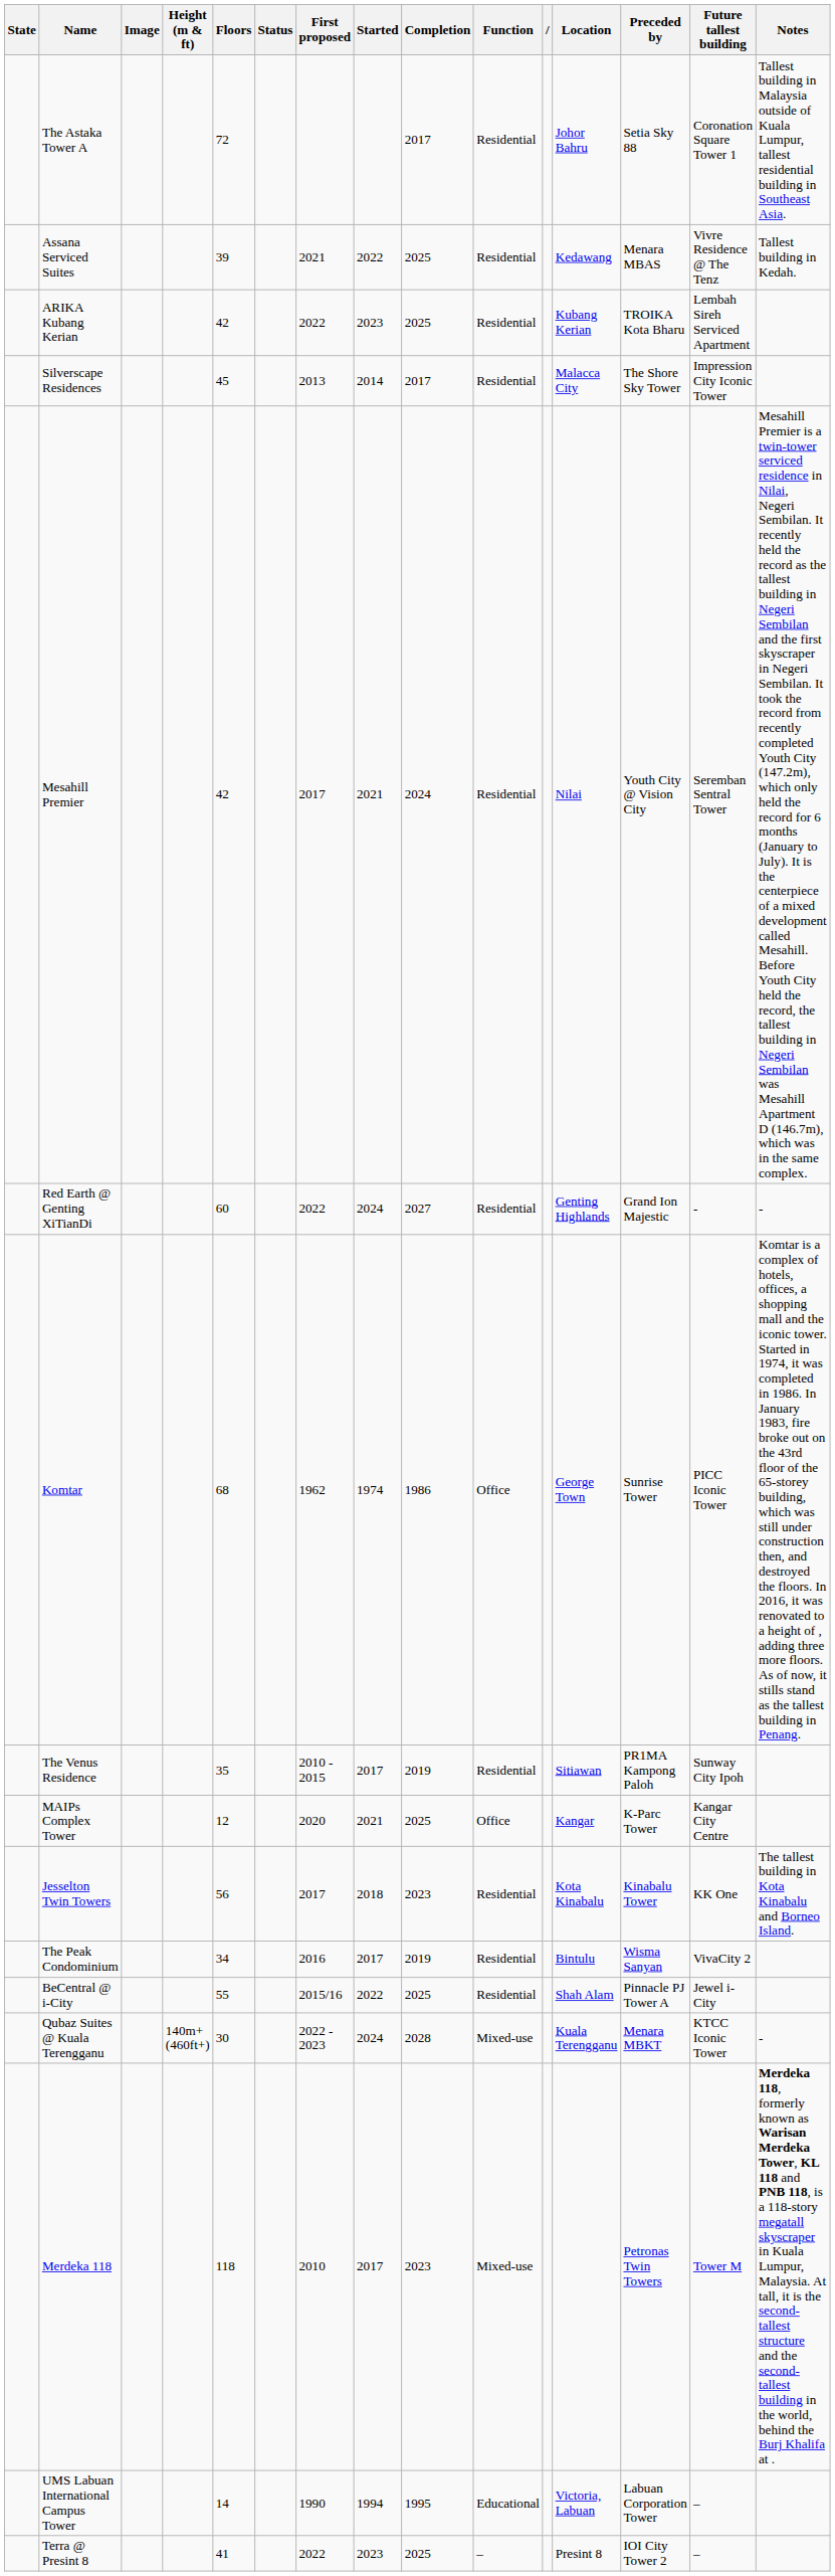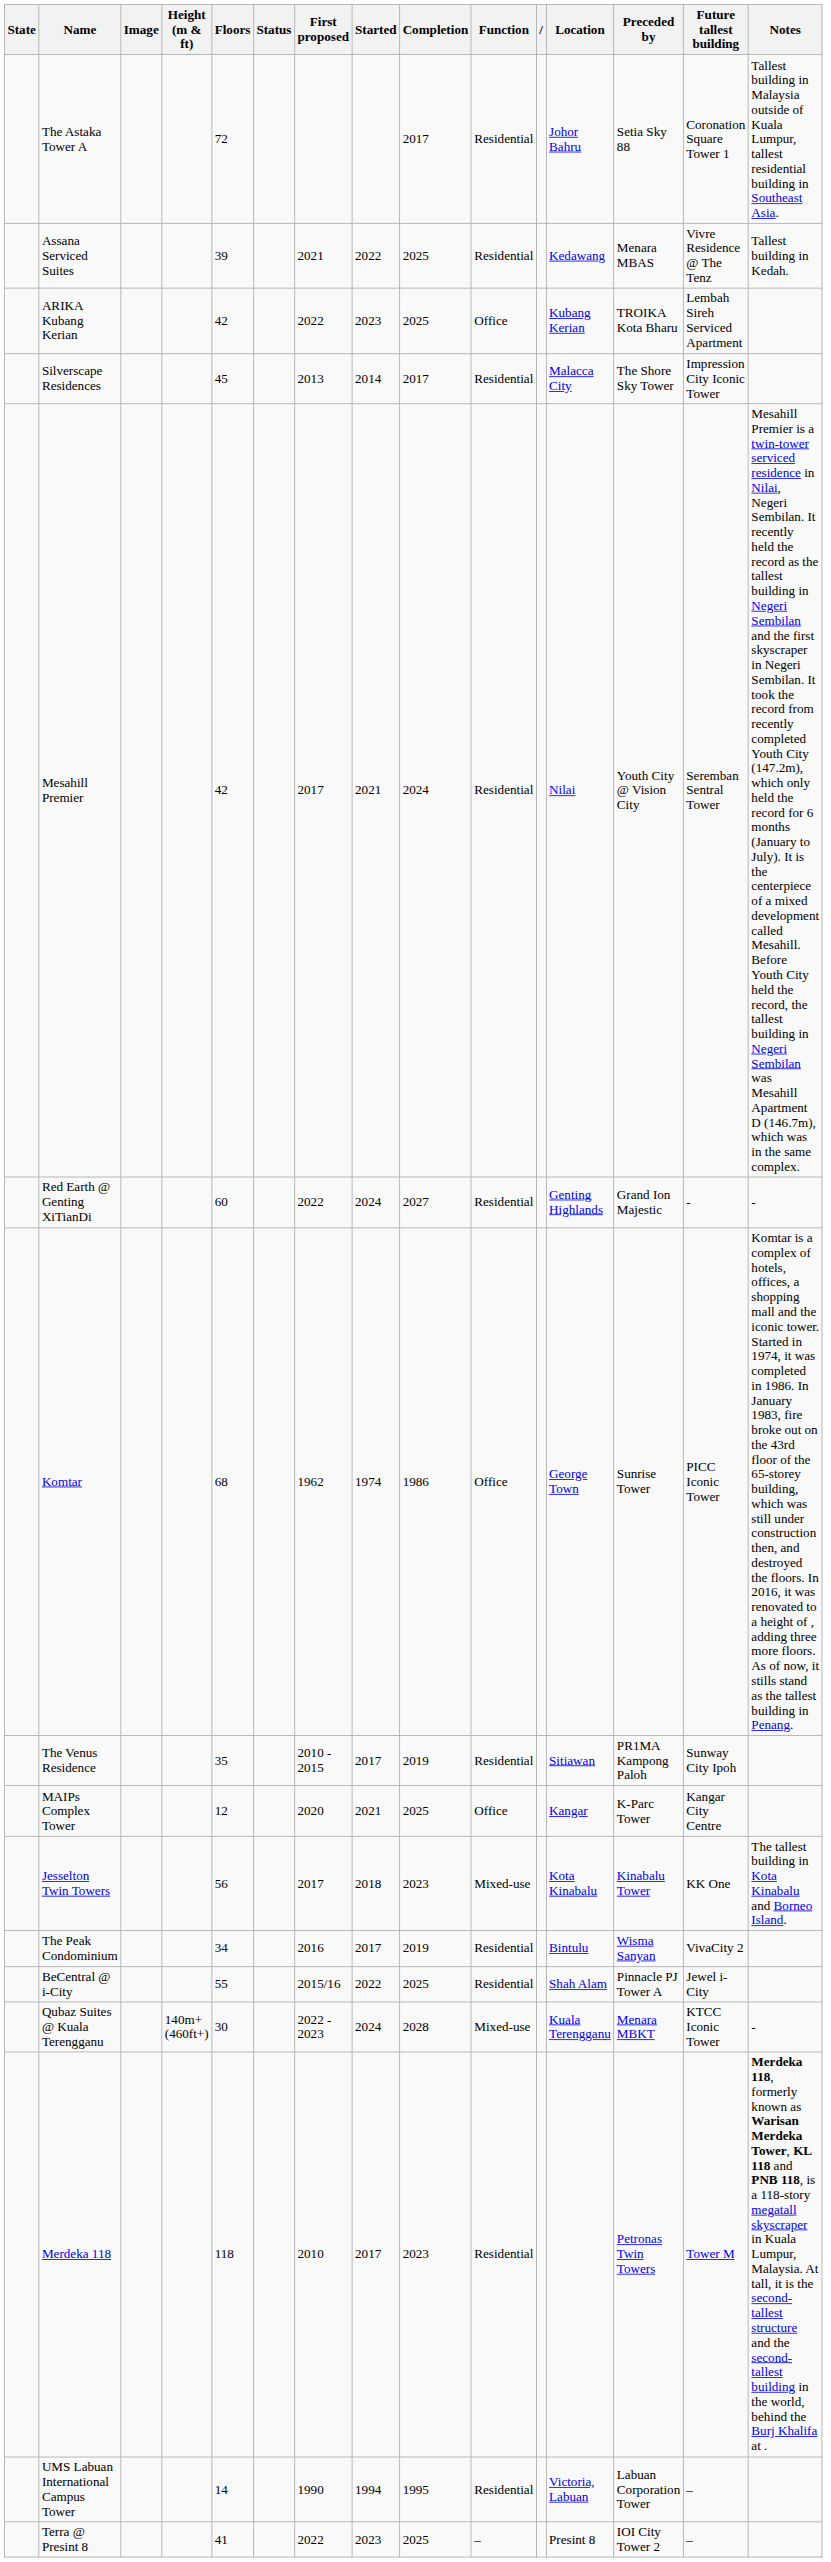ARIKA Kubang Kerian | Function: Residential -> Office
Jesselton Twin Towers | Function: Residential -> Mixed-use
Merdeka 118 | Function: Mixed-use -> Residential
UMS Labuan International Campus Tower | Function: Educational -> Residential
